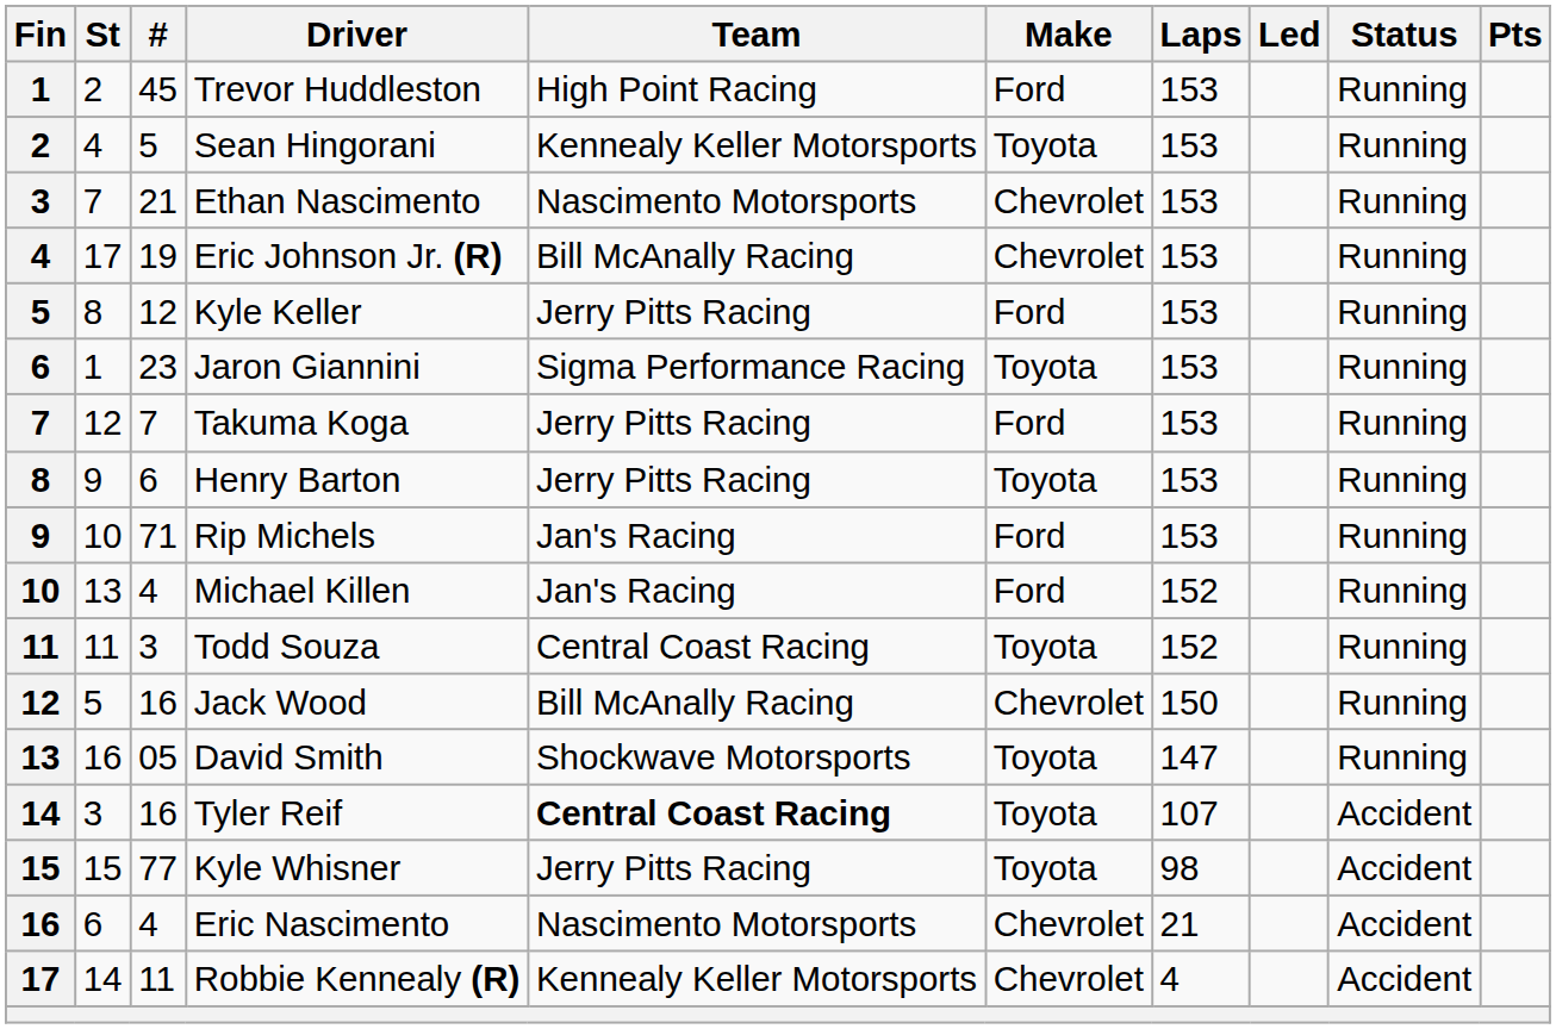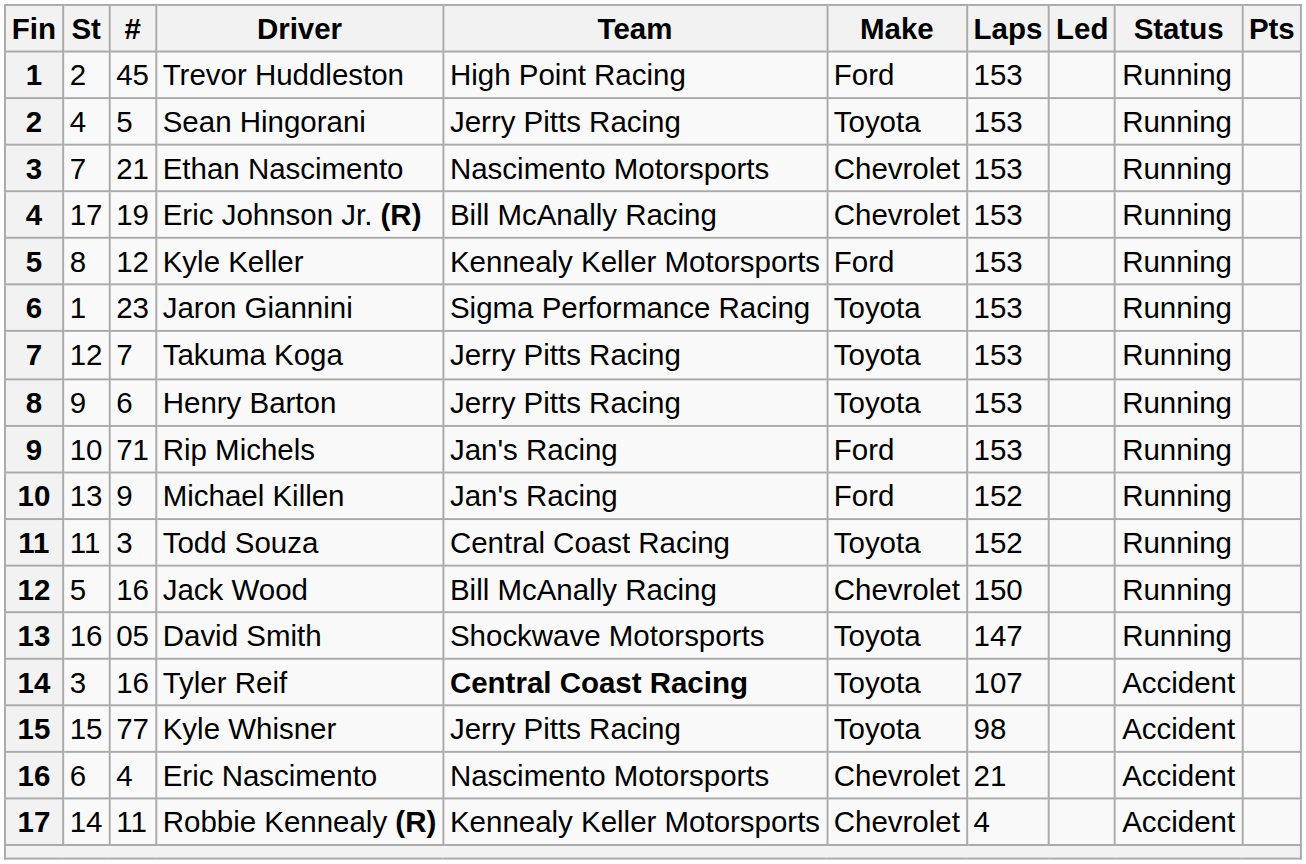Sean Hingorani | Team: Kennealy Keller Motorsports -> Jerry Pitts Racing
Kyle Keller | Team: Jerry Pitts Racing -> Kennealy Keller Motorsports
Takuma Koga | Make: Ford -> Toyota
Michael Killen | #: 4 -> 9
